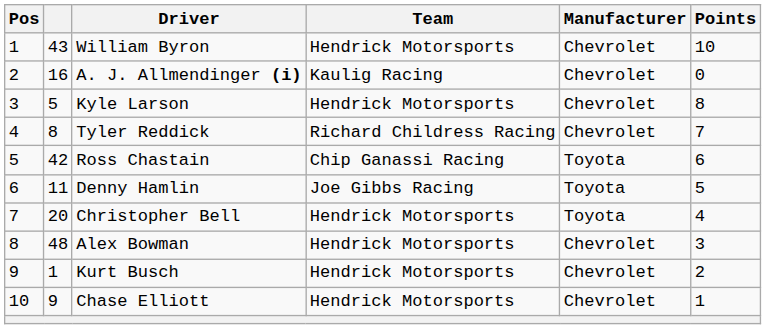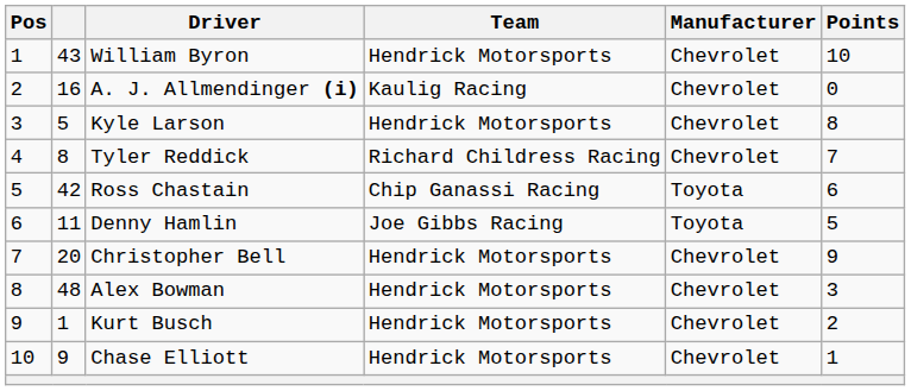Christopher Bell | Manufacturer: Toyota -> Chevrolet
Christopher Bell | Points: 4 -> 9
